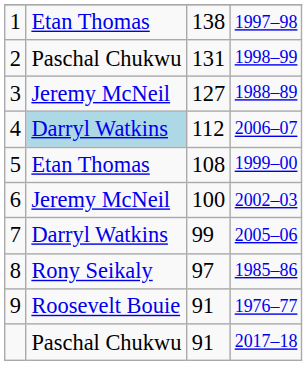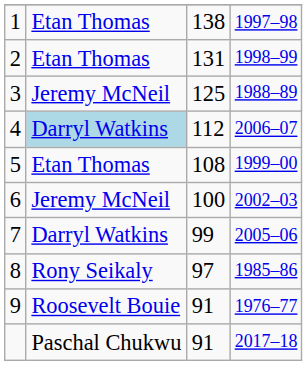2 | column 2: Paschal Chukwu -> Etan Thomas
3 | column 3: 127 -> 125
